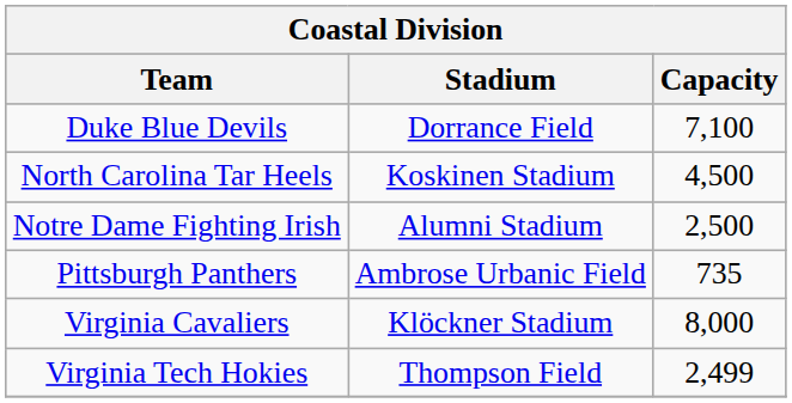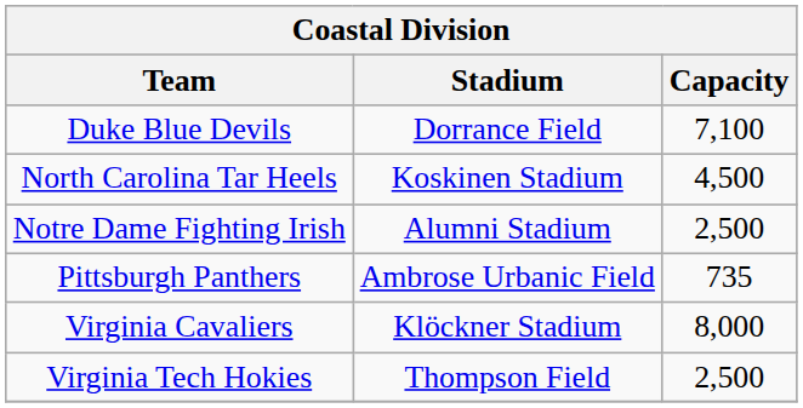Virginia Tech Hokies | Capacity: 2,499 -> 2,500
